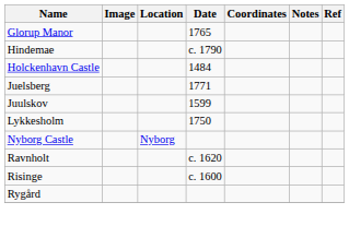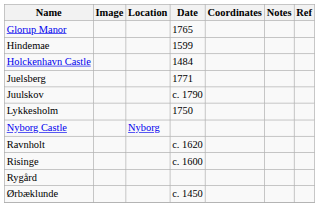Hindemae | Date: c. 1790 -> 1599
Juulskov | Date: 1599 -> c. 1790
+ row: Ørbæklunde | c. 1450
